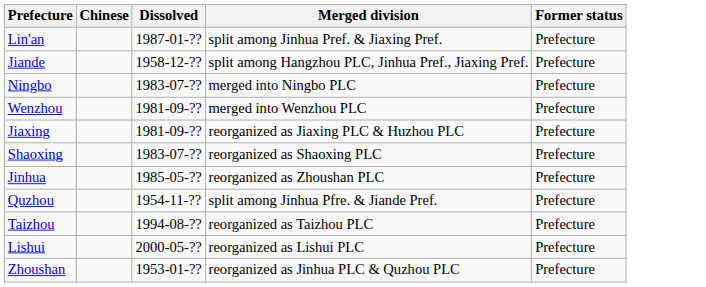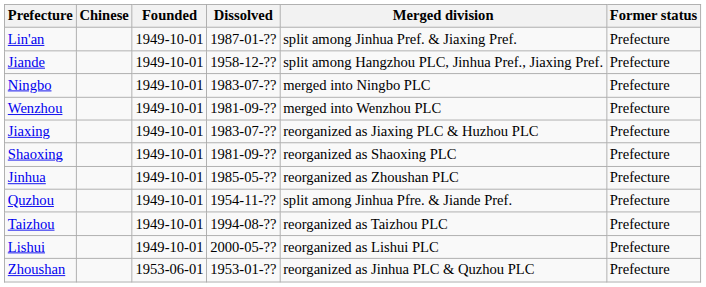+ column: Founded | 1949-10-01 | 1949-10-01 | 1949-10-01 | 1949-10-01 | 1949-10-01 | 1949-10-01 | 1949-10-01 | 1949-10-01 | 1949-10-01 | 1949-10-01 | 1953-06-01
Jiaxing | Dissolved: 1981-09-?? -> 1983-07-??
Shaoxing | Dissolved: 1983-07-?? -> 1981-09-??
